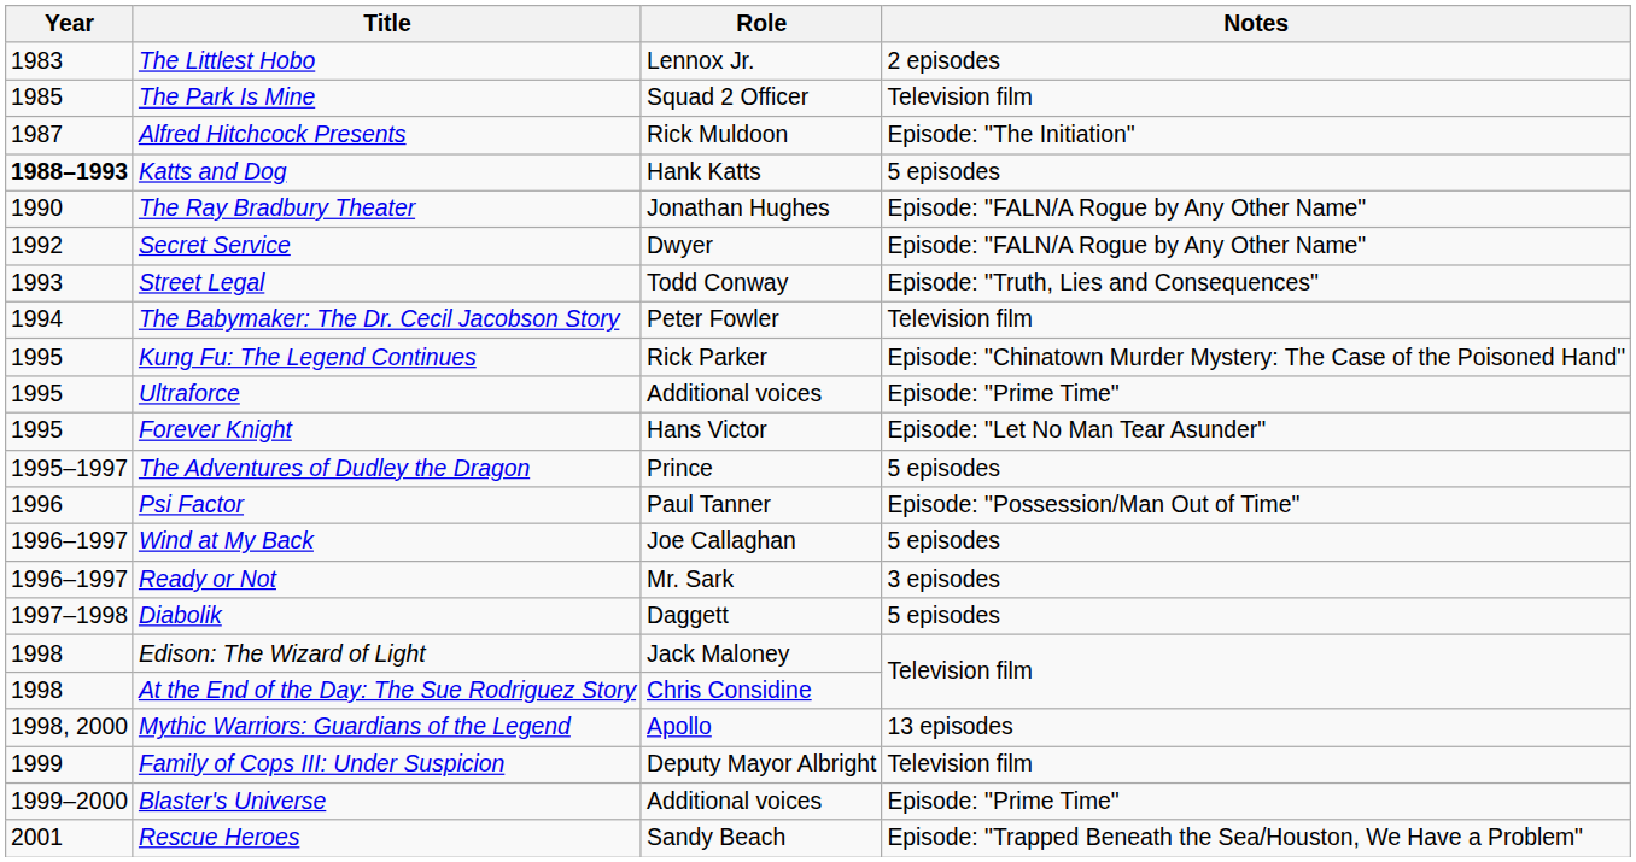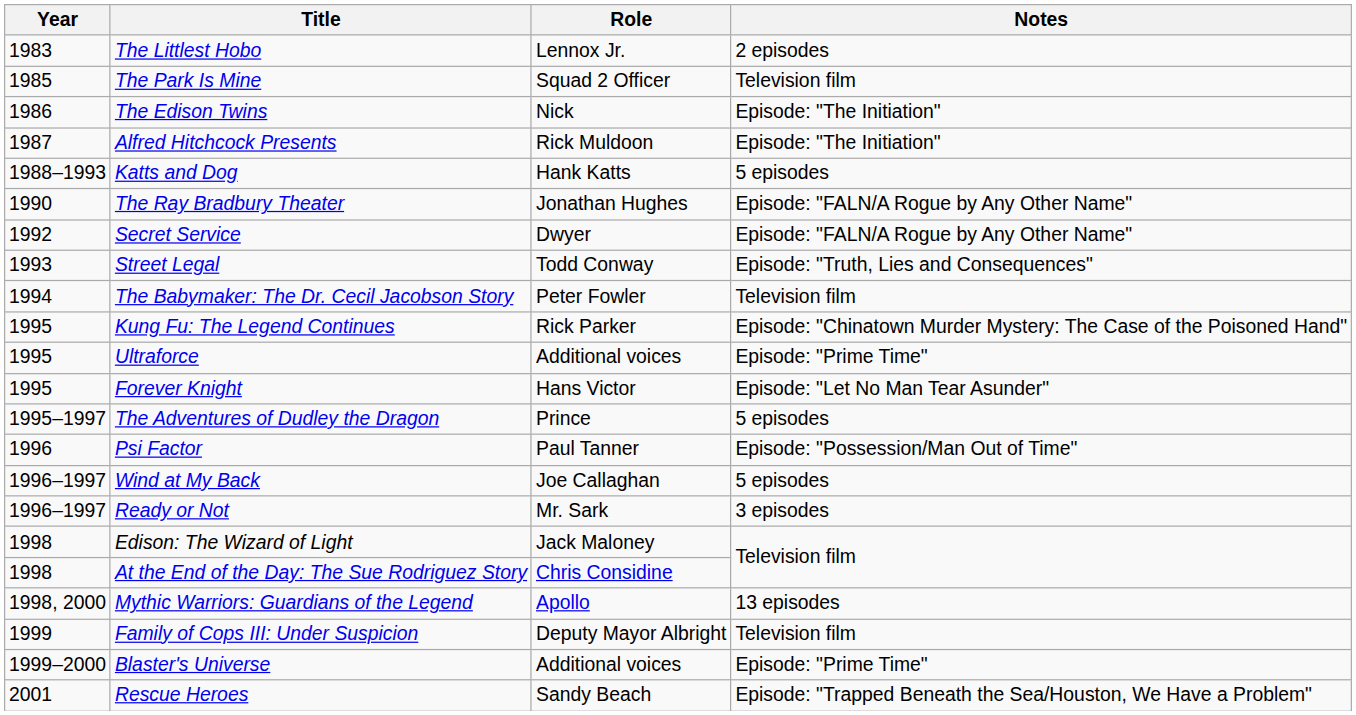+ row: 1986 | The Edison Twins | Nick | Episode: "The Initiation"
Katts and Dog | Year: bold -> normal
- row: 1997–1998 | Diabolik | Daggett | 5 episodes
